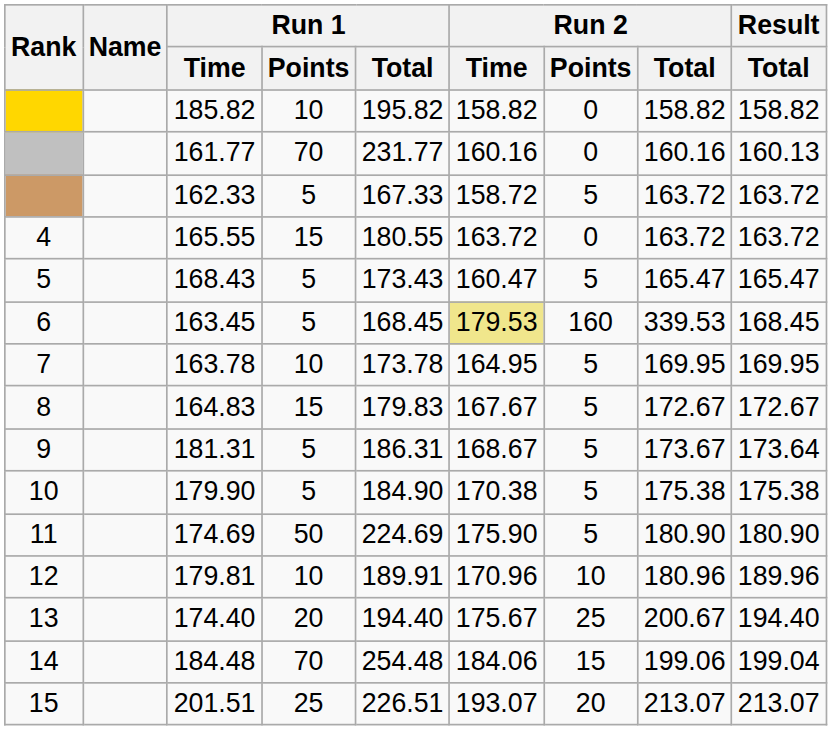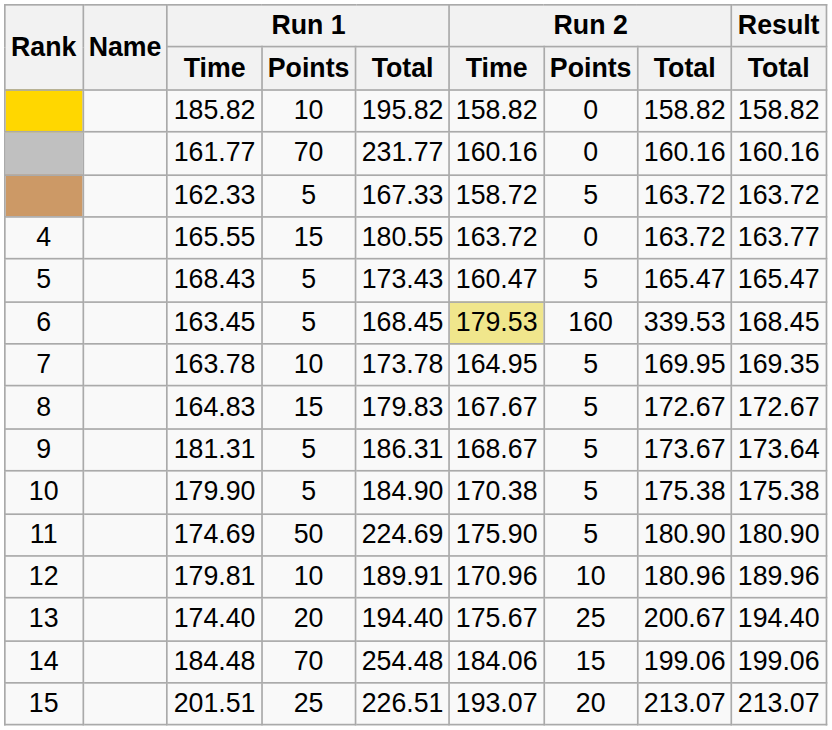161.77 | Result / Total: 160.13 -> 160.16
165.55 | Result / Total: 163.72 -> 163.77
163.78 | Result / Total: 169.95 -> 169.35
184.48 | Result / Total: 199.04 -> 199.06
